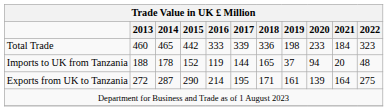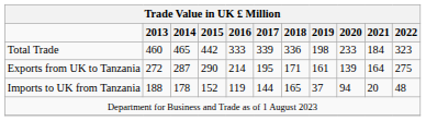rows swapped: Exports from UK to Tanzania <-> Imports to UK from Tanzania
